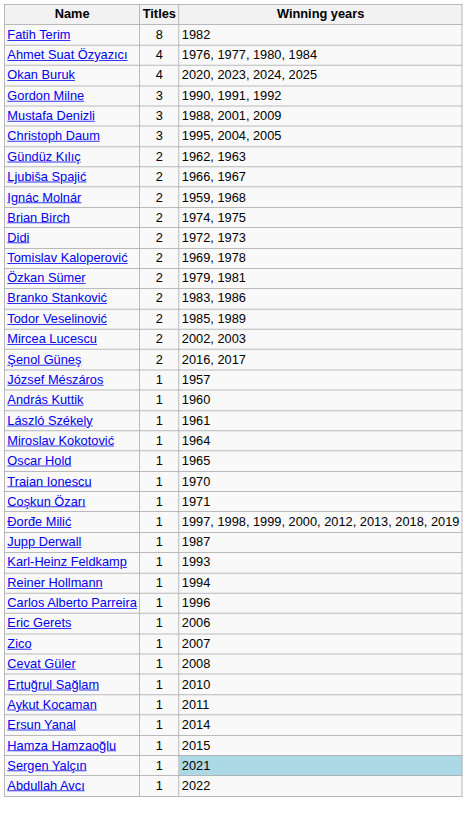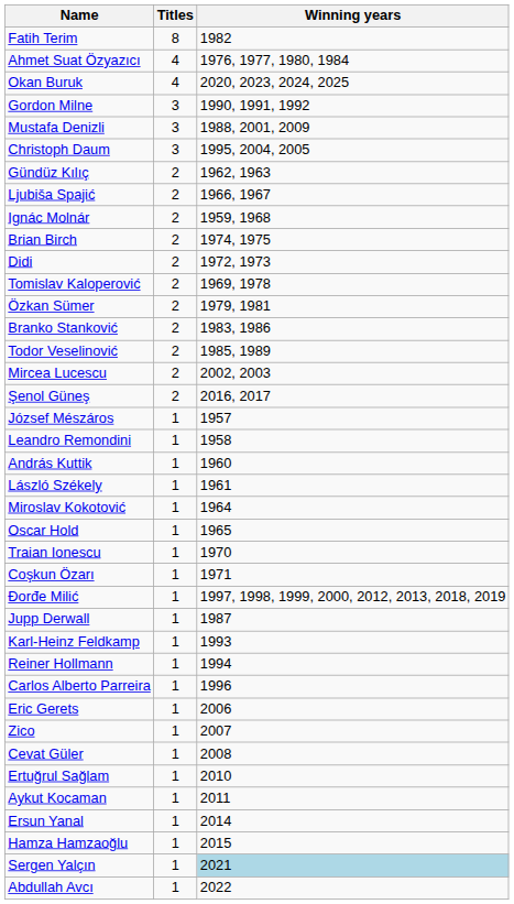+ row: Leandro Remondini | 1 | 1958
